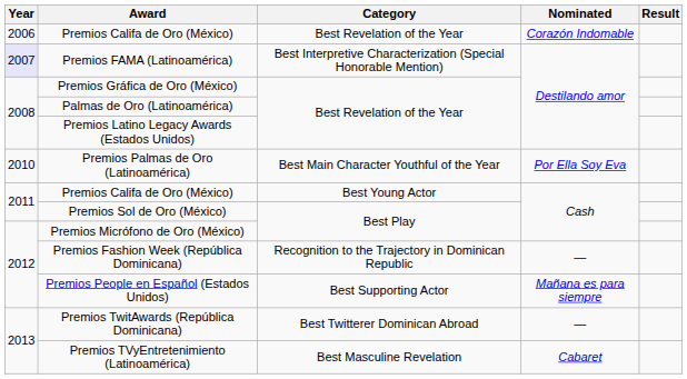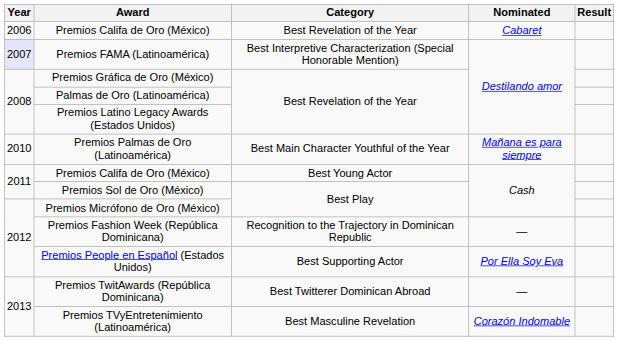Premios Califa de Oro (México) / Best Revelation of the Year | Nominated: Corazón Indomable -> Cabaret
Premios Palmas de Oro (Latinoamérica) | Nominated: Por Ella Soy Eva -> Mañana es para siempre
Premios People en Español (Estados Unidos) | Nominated: Mañana es para siempre -> Por Ella Soy Eva
Premios TVyEntretenimiento (Latinoamérica) | Nominated: Cabaret -> Corazón Indomable
